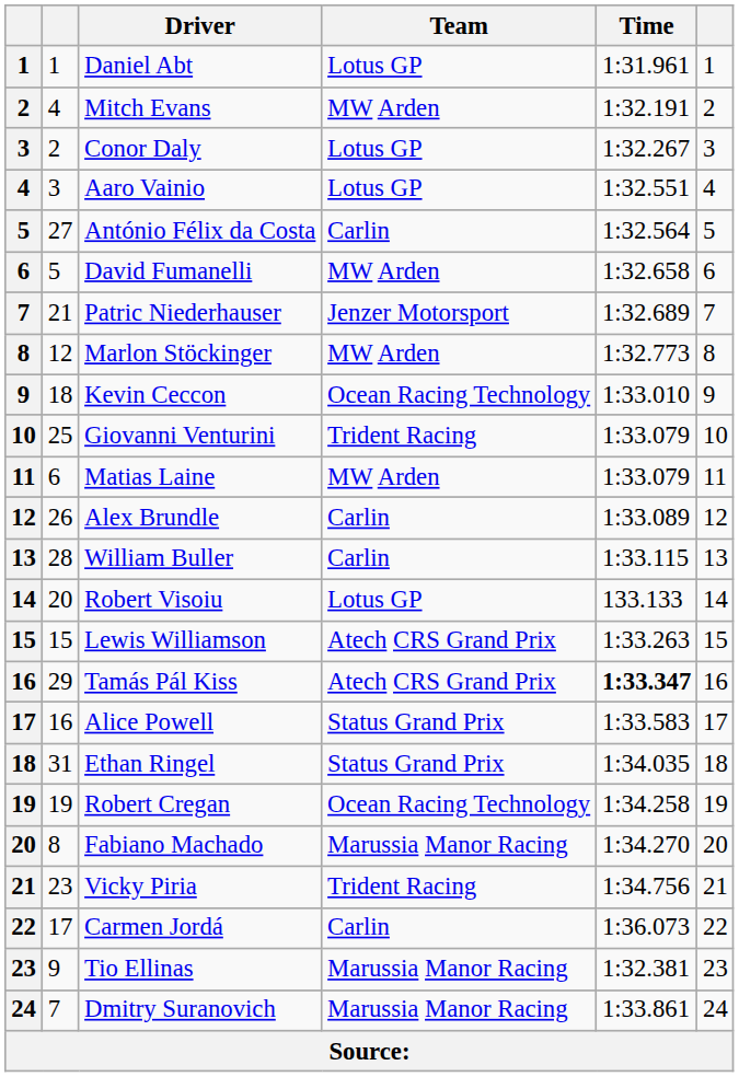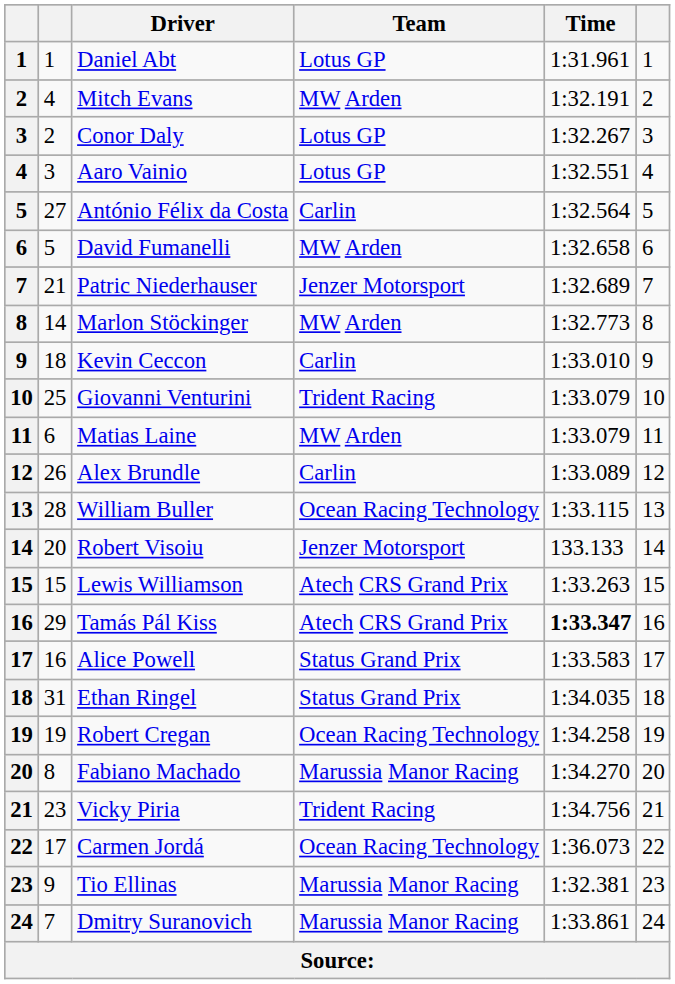Marlon Stöckinger | column 2: 12 -> 14
Kevin Ceccon | Team: Ocean Racing Technology -> Carlin
William Buller | Team: Carlin -> Ocean Racing Technology
Robert Visoiu | Team: Lotus GP -> Jenzer Motorsport
Carmen Jordá | Team: Carlin -> Ocean Racing Technology
